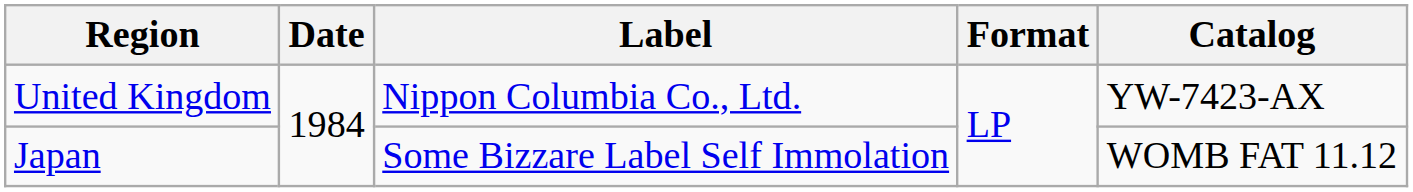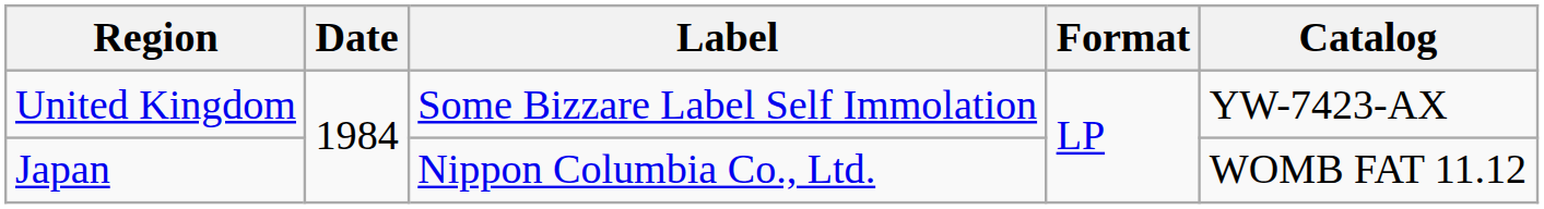United Kingdom | Label: Nippon Columbia Co., Ltd. -> Some Bizzare Label Self Immolation
Japan | Label: Some Bizzare Label Self Immolation -> Nippon Columbia Co., Ltd.
